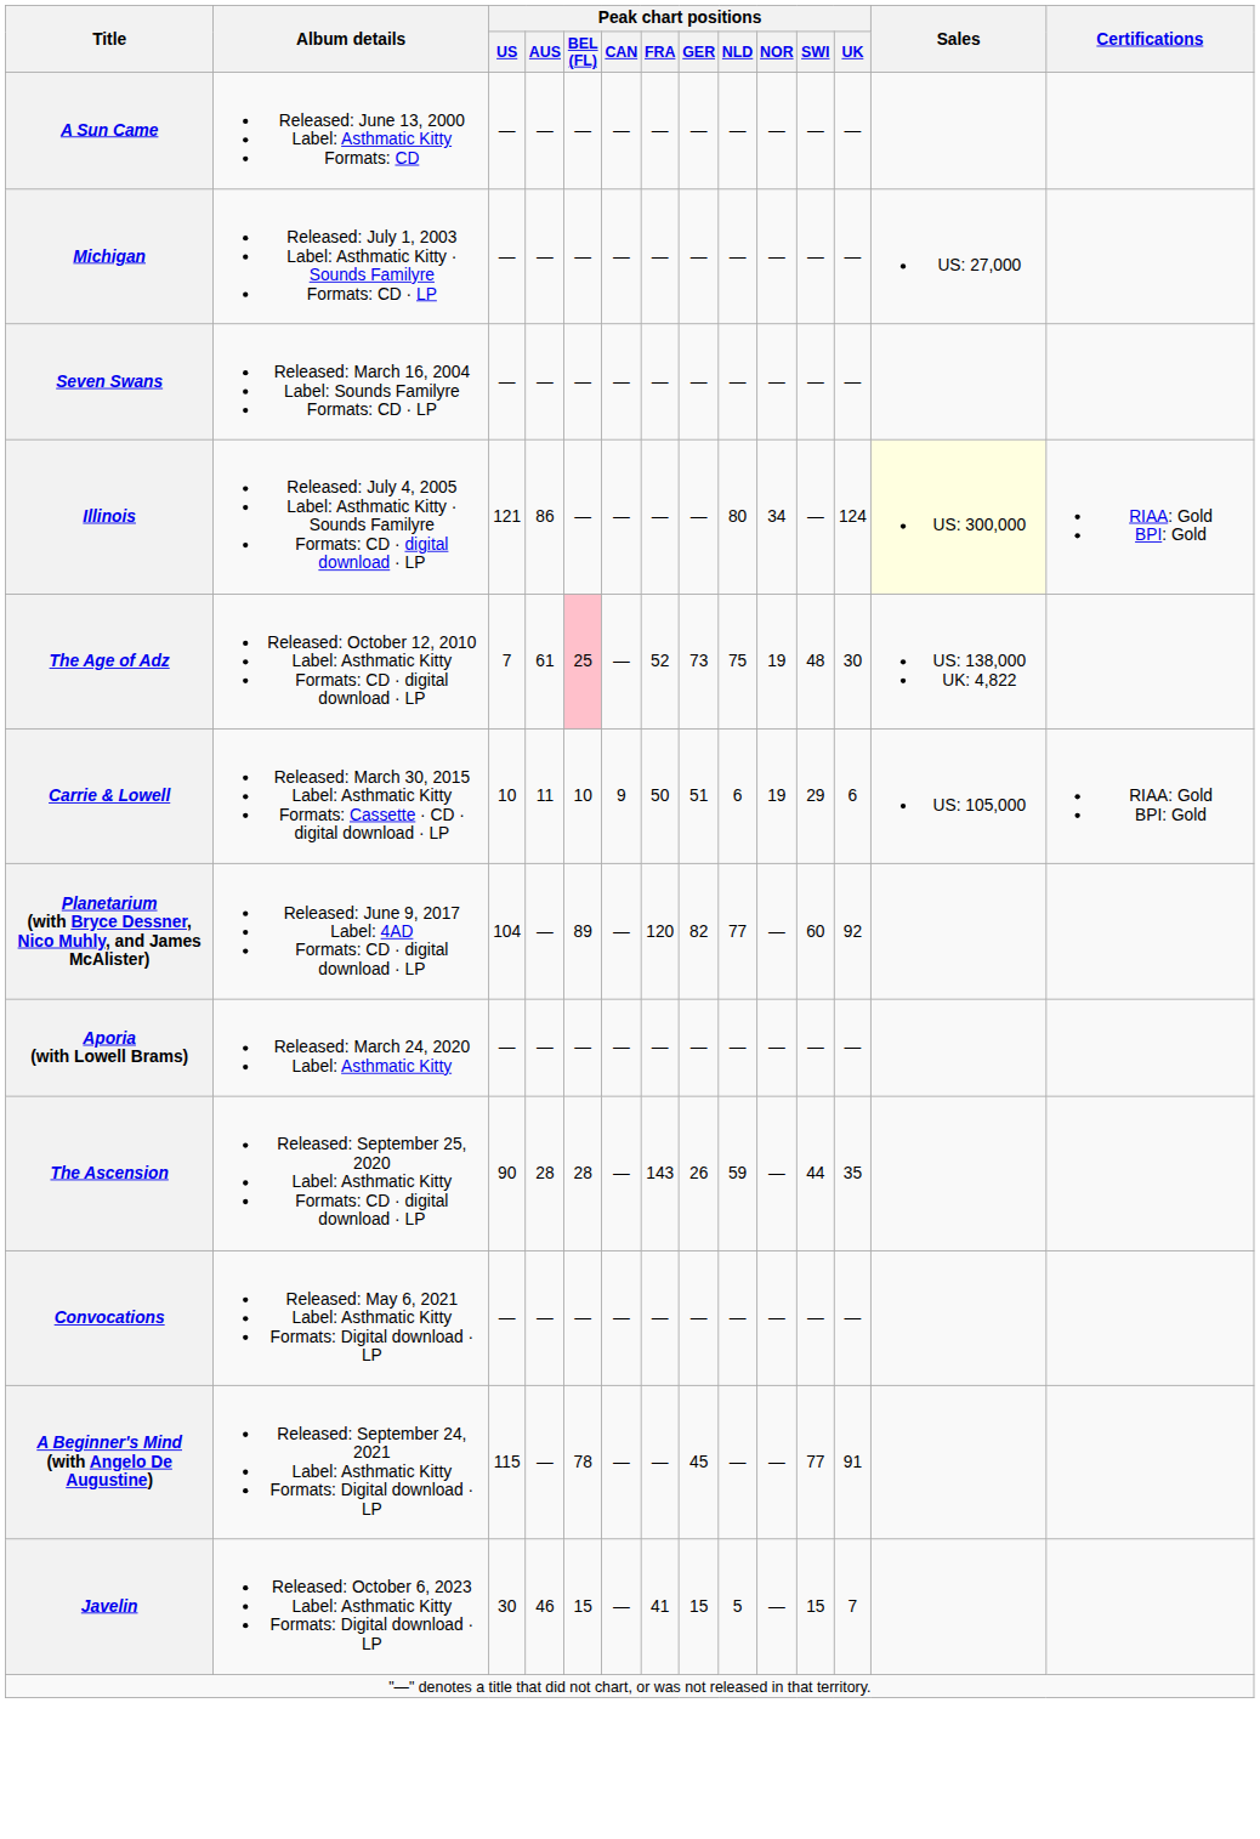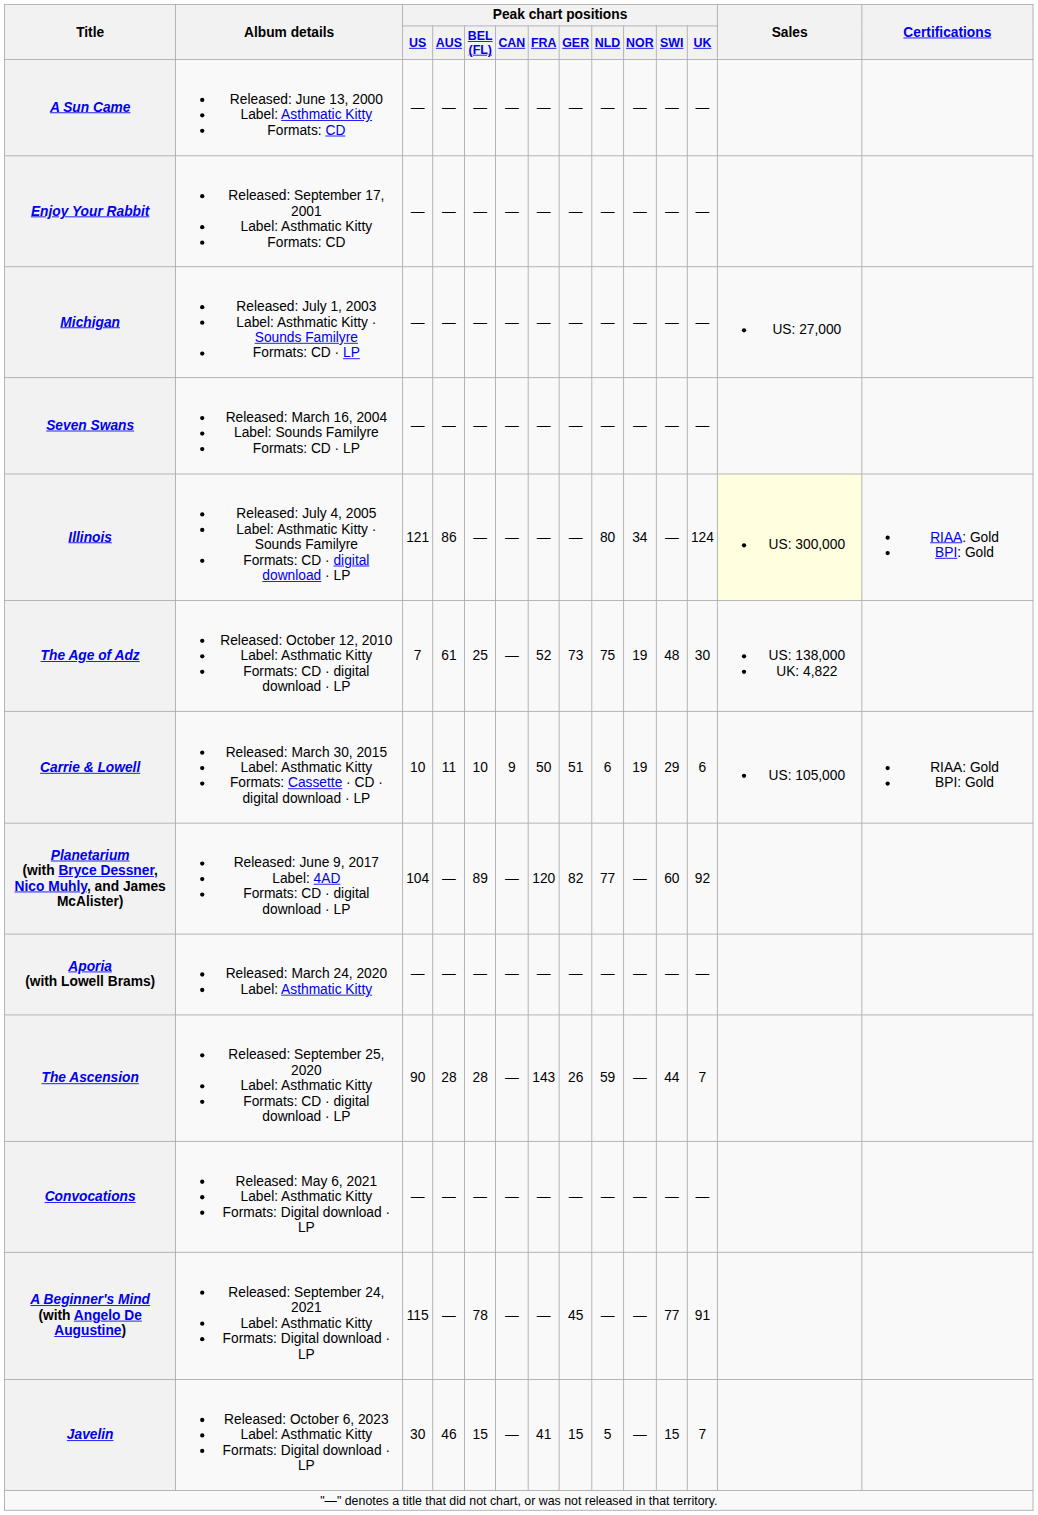+ row: Enjoy Your Rabbit | Released: September 17, 2001 Label: Asthmatic Kitty Formats: CD | — | — | — | — | — | — | — | — | — | —
The Age of Adz | Peak chart positions / BEL (FL): pink background -> no background
The Ascension | Peak chart positions / UK: 35 -> 7
